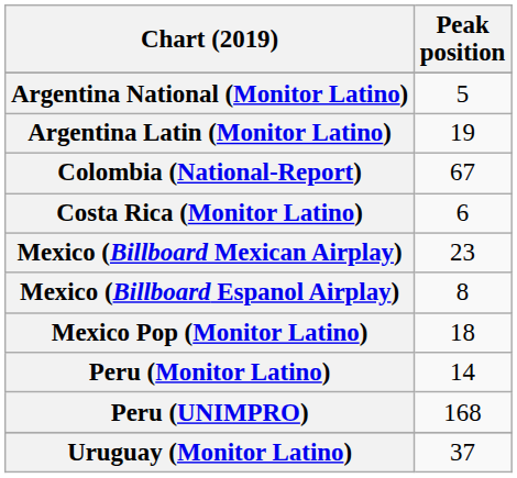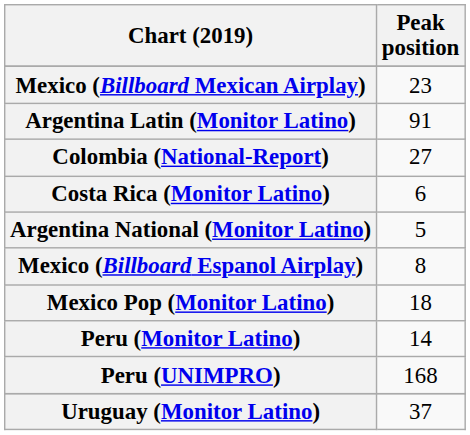rows swapped: Argentina National (Monitor Latino) <-> Mexico (Billboard Mexican Airplay)
Argentina Latin (Monitor Latino) | Peak position: 19 -> 91
Colombia (National-Report) | Peak position: 67 -> 27
